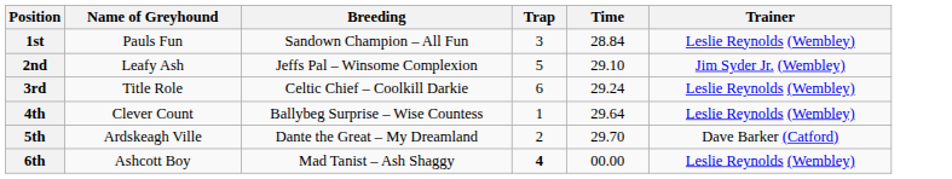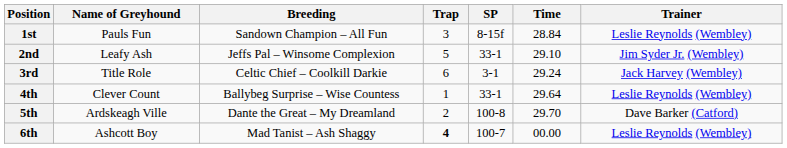+ column: SP | 8-15f | 33-1 | 3-1 | 33-1 | 100-8 | 100-7
3rd | Trainer: Leslie Reynolds (Wembley) -> Jack Harvey (Wembley)
